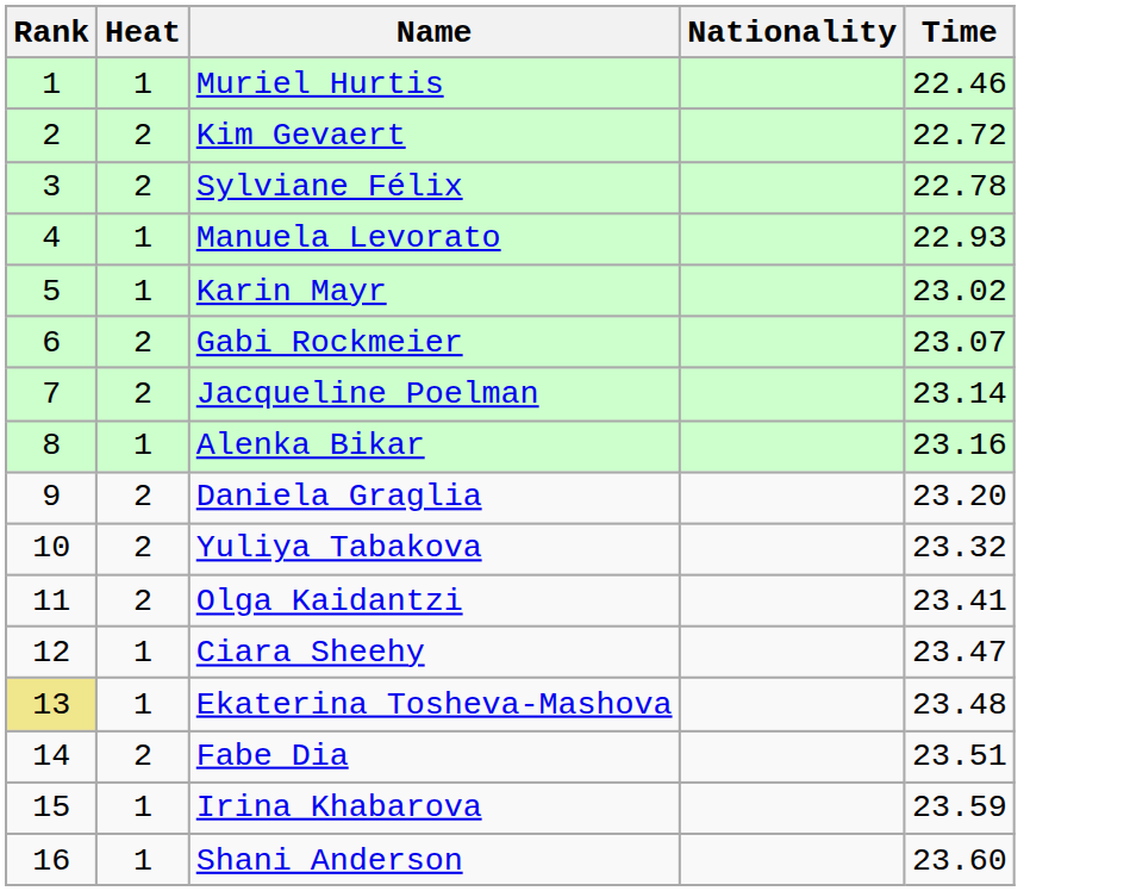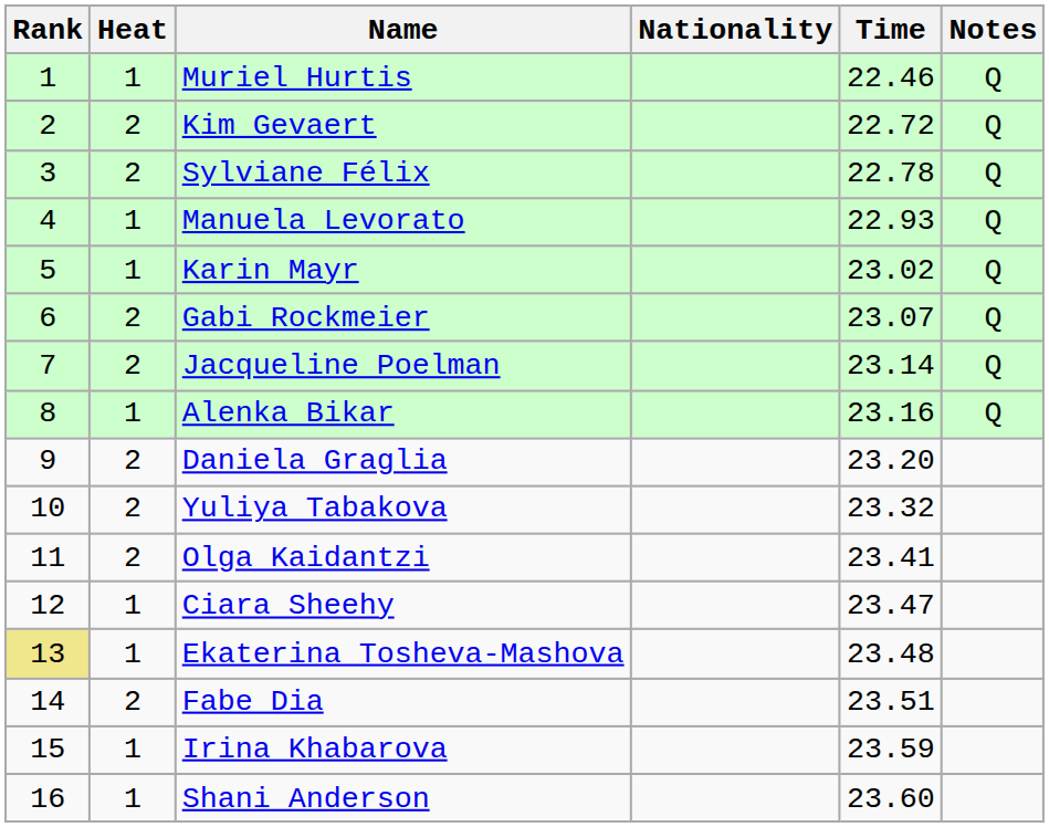+ column: Notes | Q | Q | Q | Q | Q | Q | Q | Q
